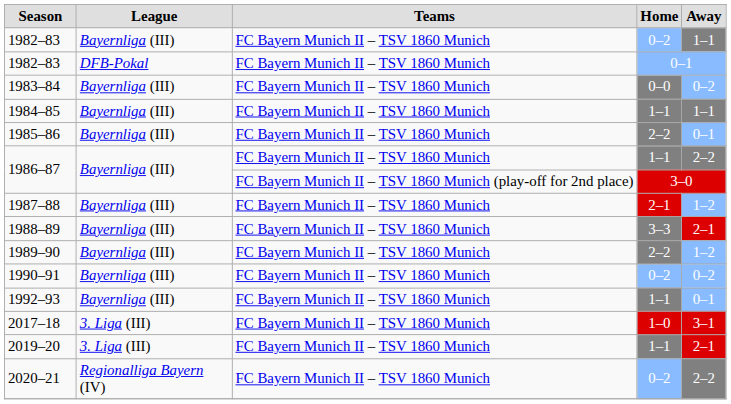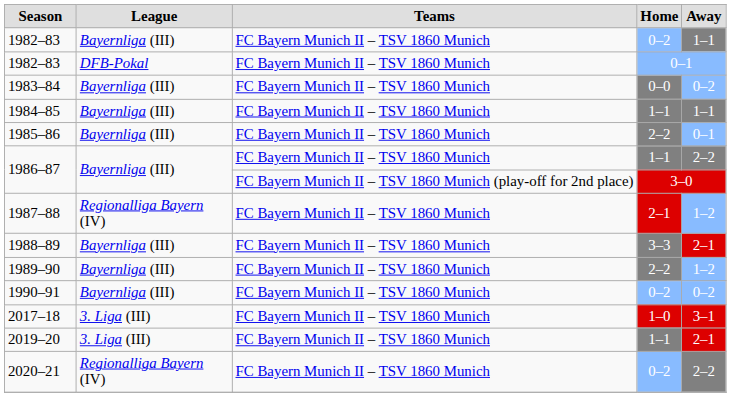1987–88 | League: Bayernliga (III) -> Regionalliga Bayern (IV)
- row: 1992–93 | Bayernliga (III) | FC Bayern Munich II – TSV 1860 Munich | 1–1 | 0–1
